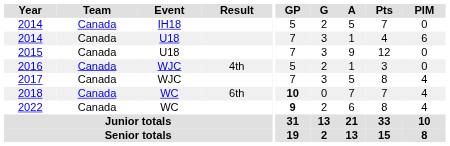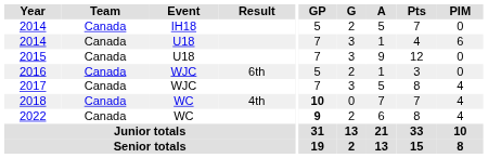2016 | Result: 4th -> 6th
2018 | Result: 6th -> 4th
